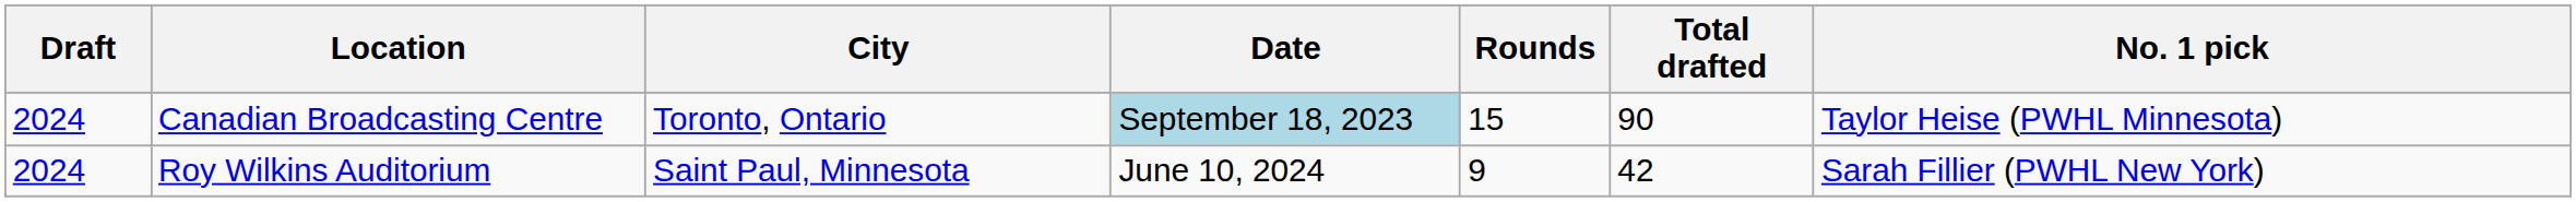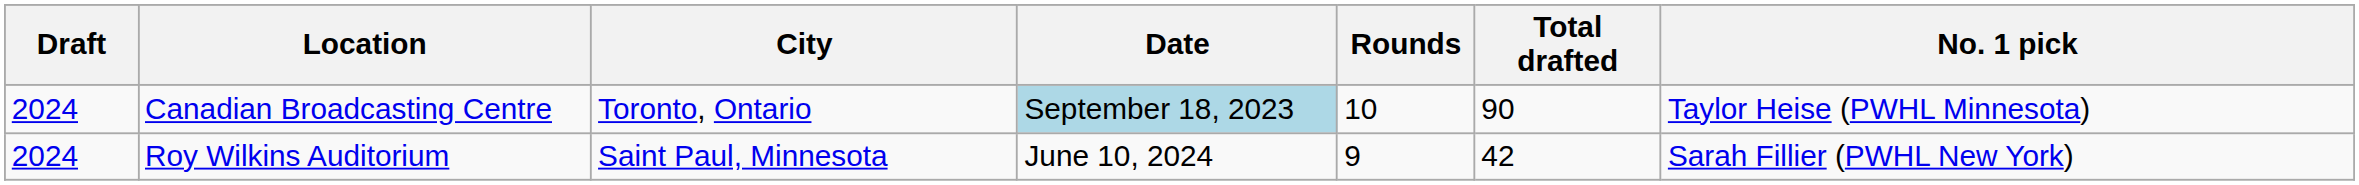Canadian Broadcasting Centre | Rounds: 15 -> 10
